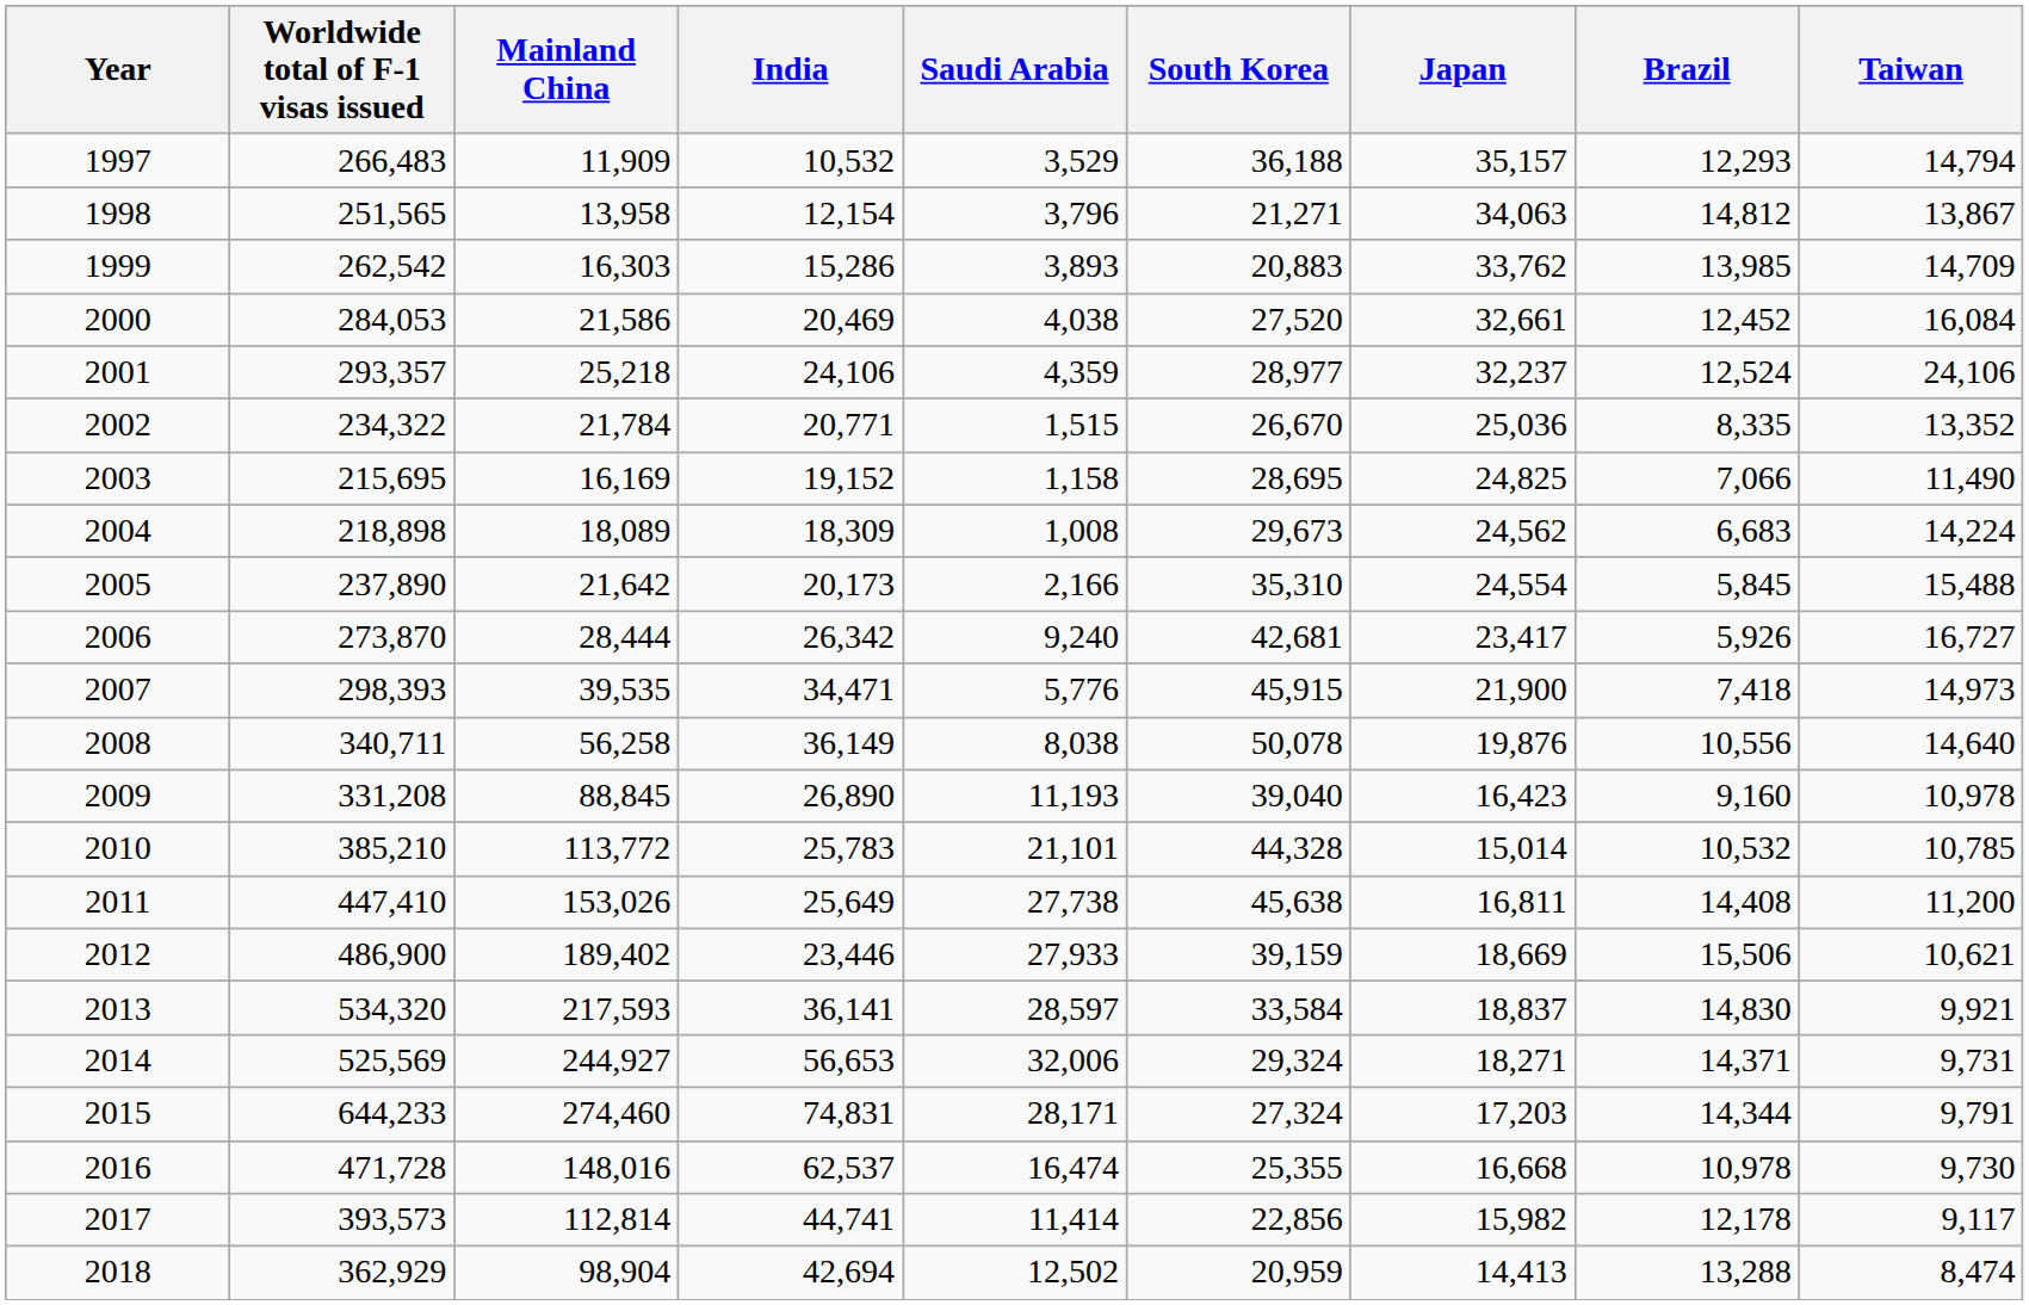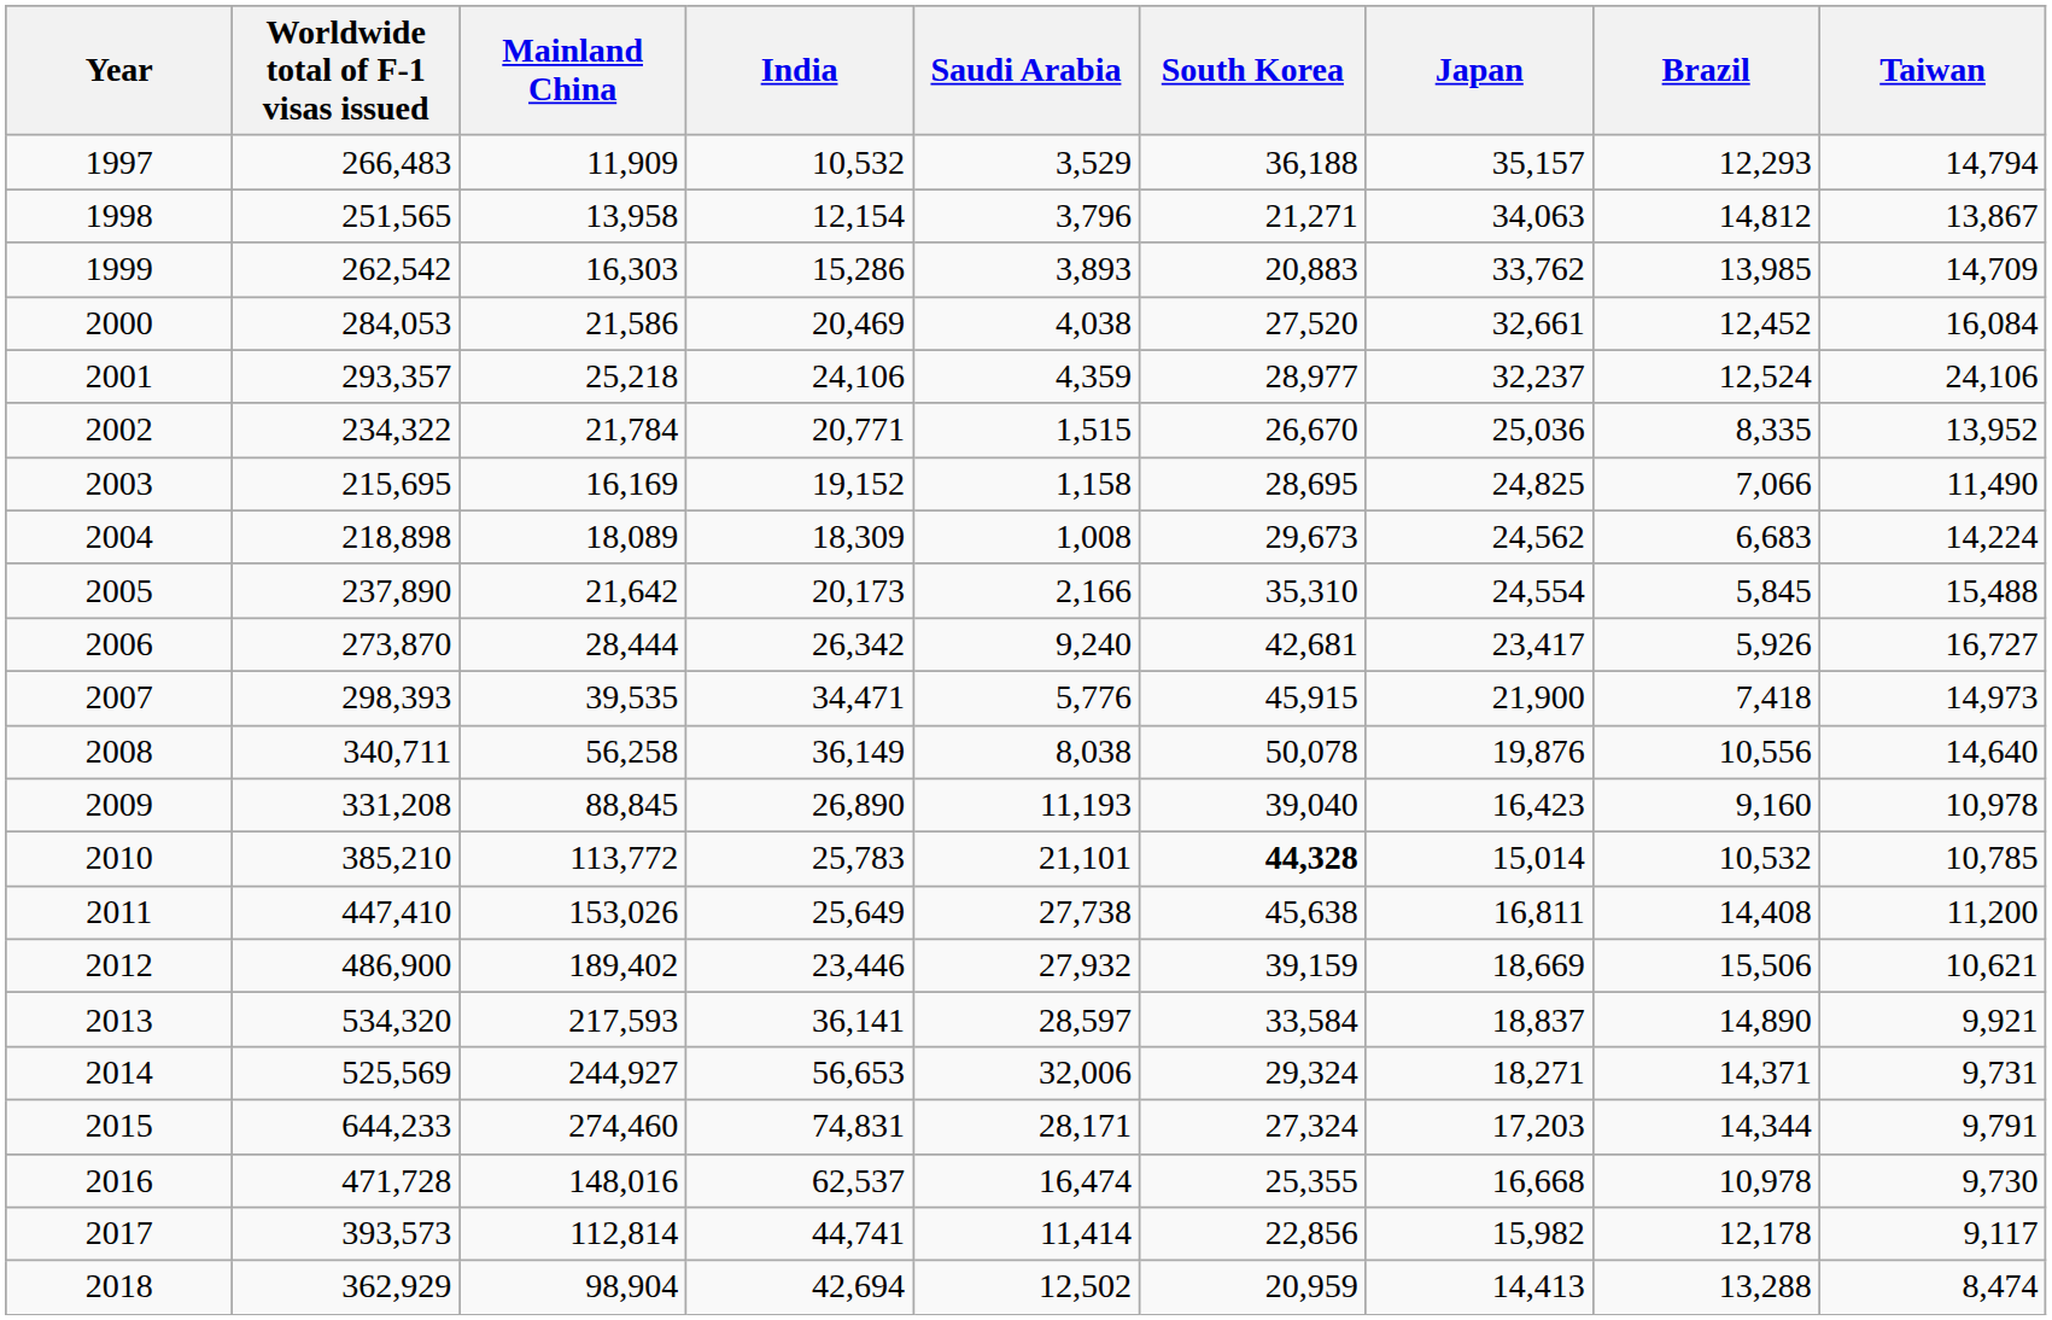2002 | Taiwan: 13,352 -> 13,952
2010 | South Korea: normal -> bold
2012 | Saudi Arabia: 27,933 -> 27,932
2013 | Brazil: 14,830 -> 14,890
